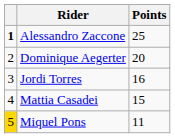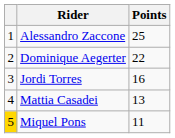Alessandro Zaccone | column 1: bold -> normal
Dominique Aegerter | Points: 20 -> 22
Mattia Casadei | Points: 15 -> 13
